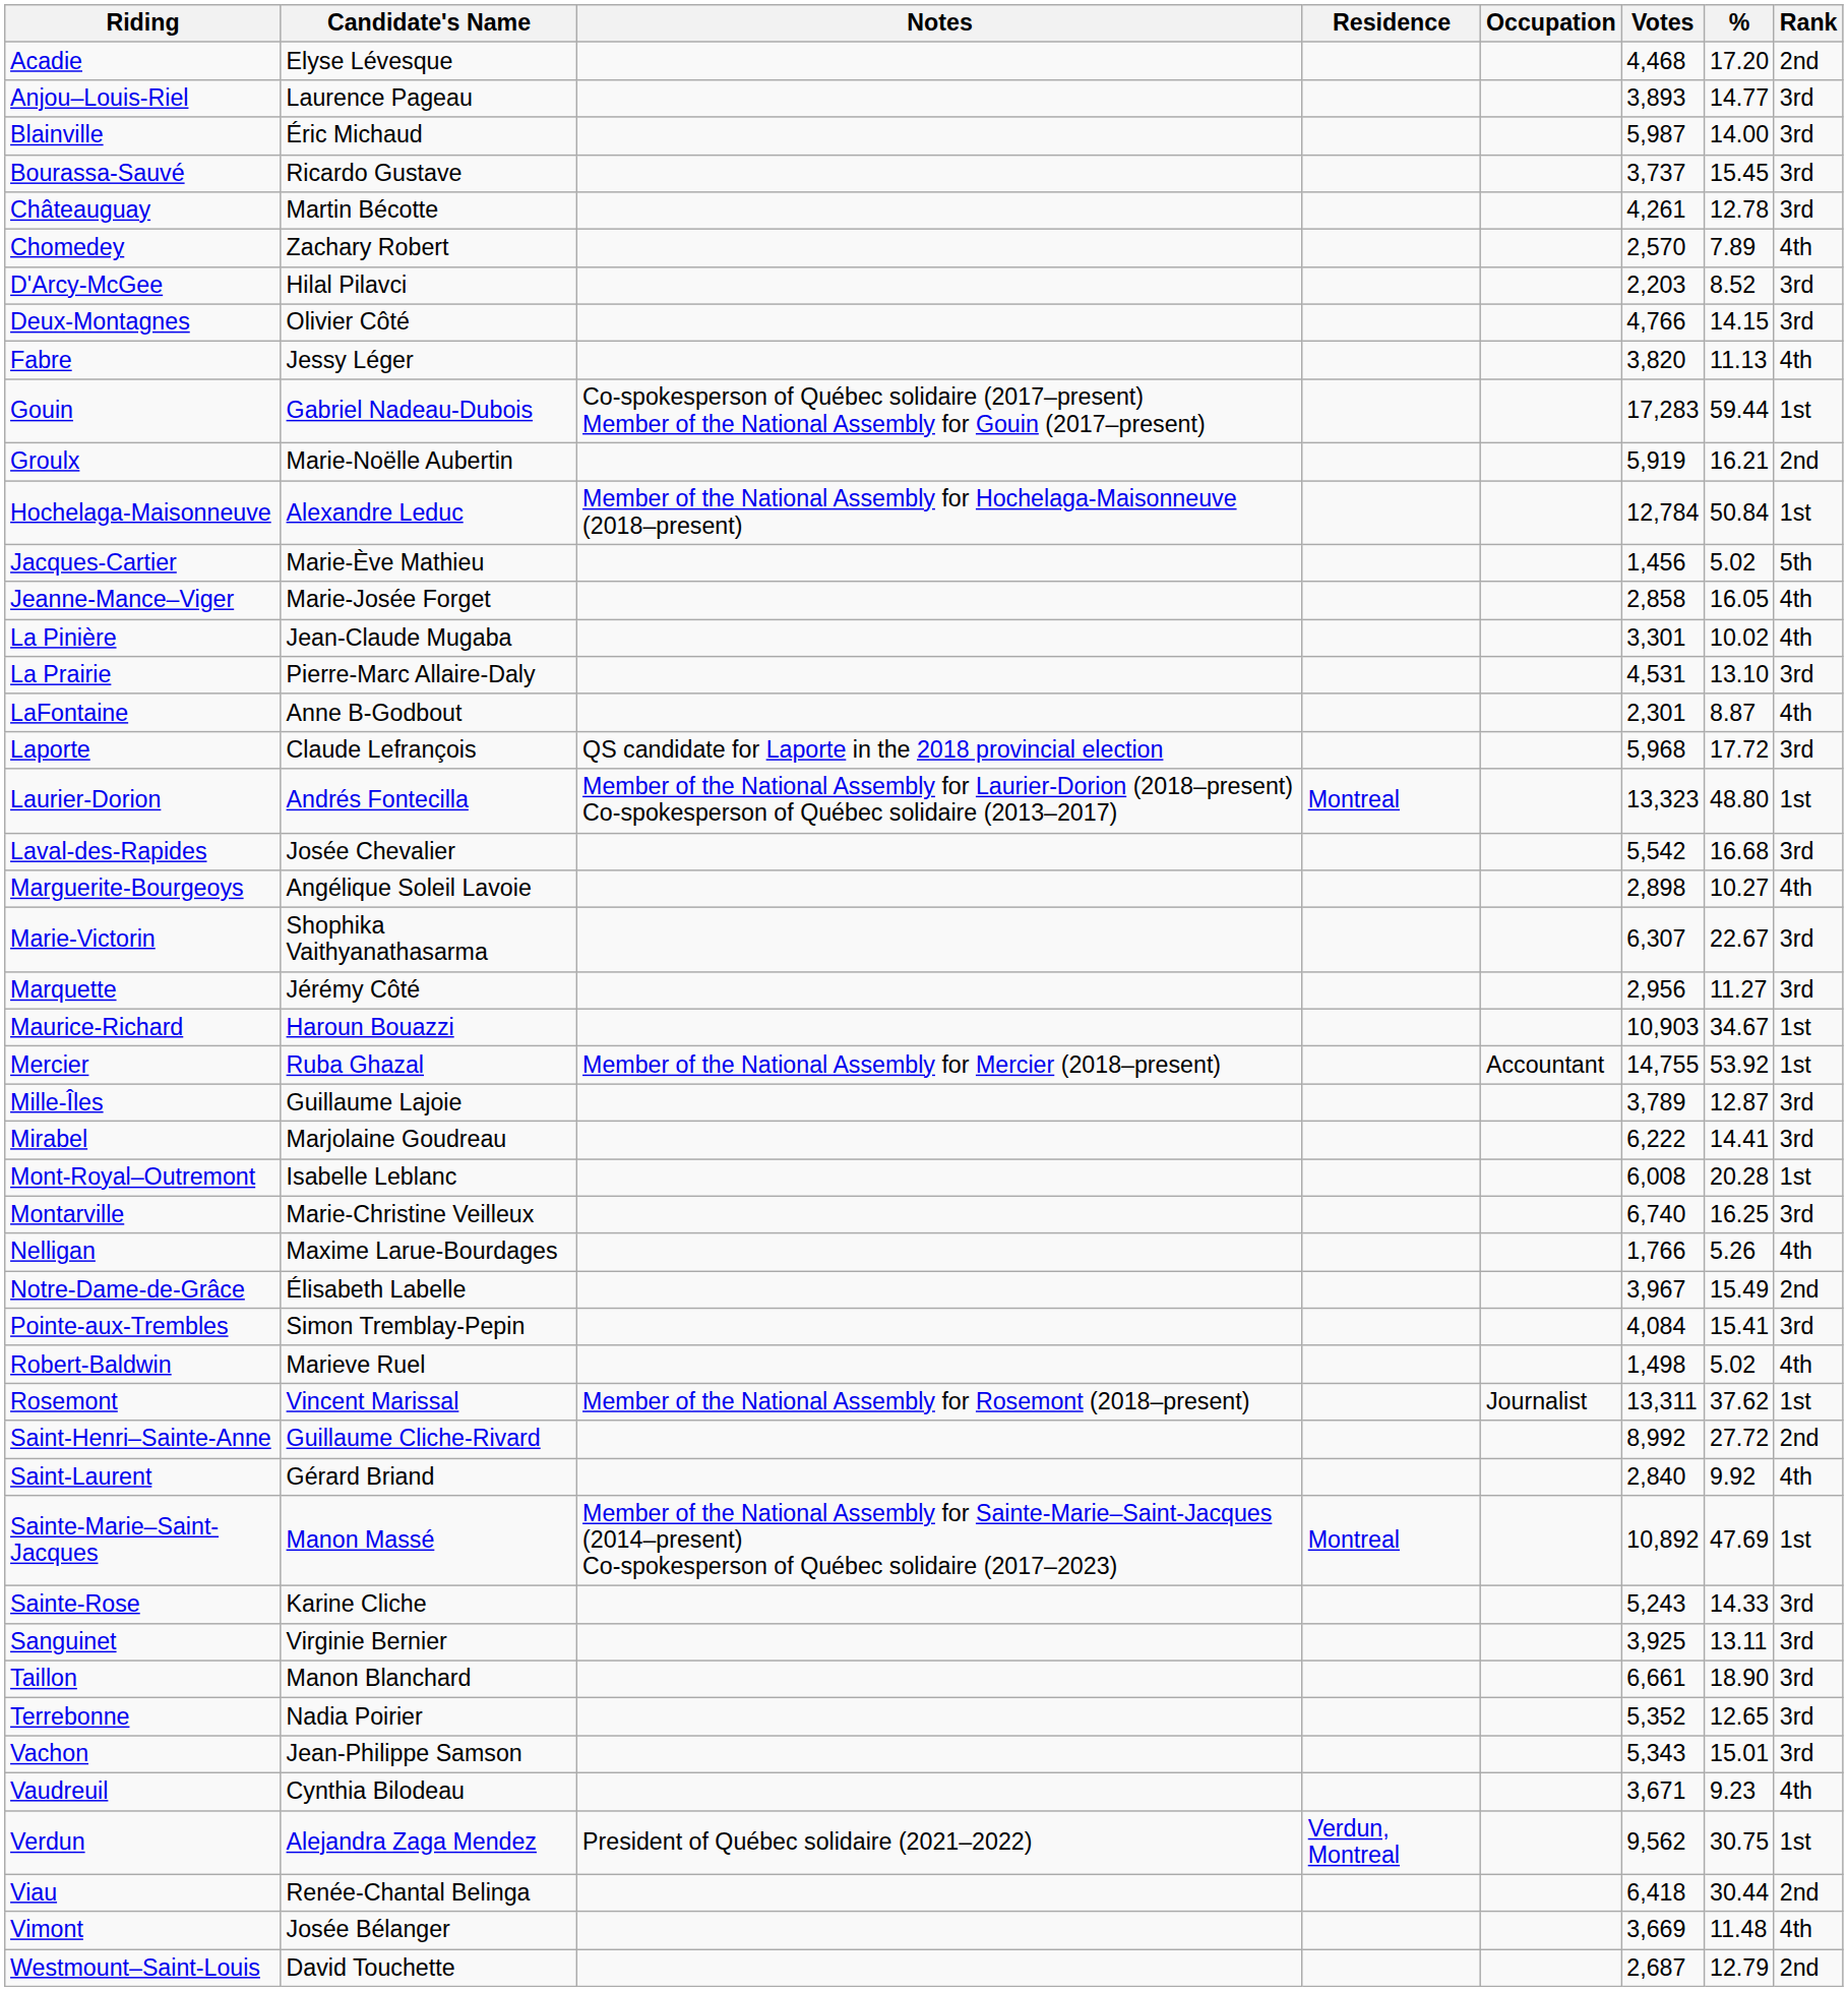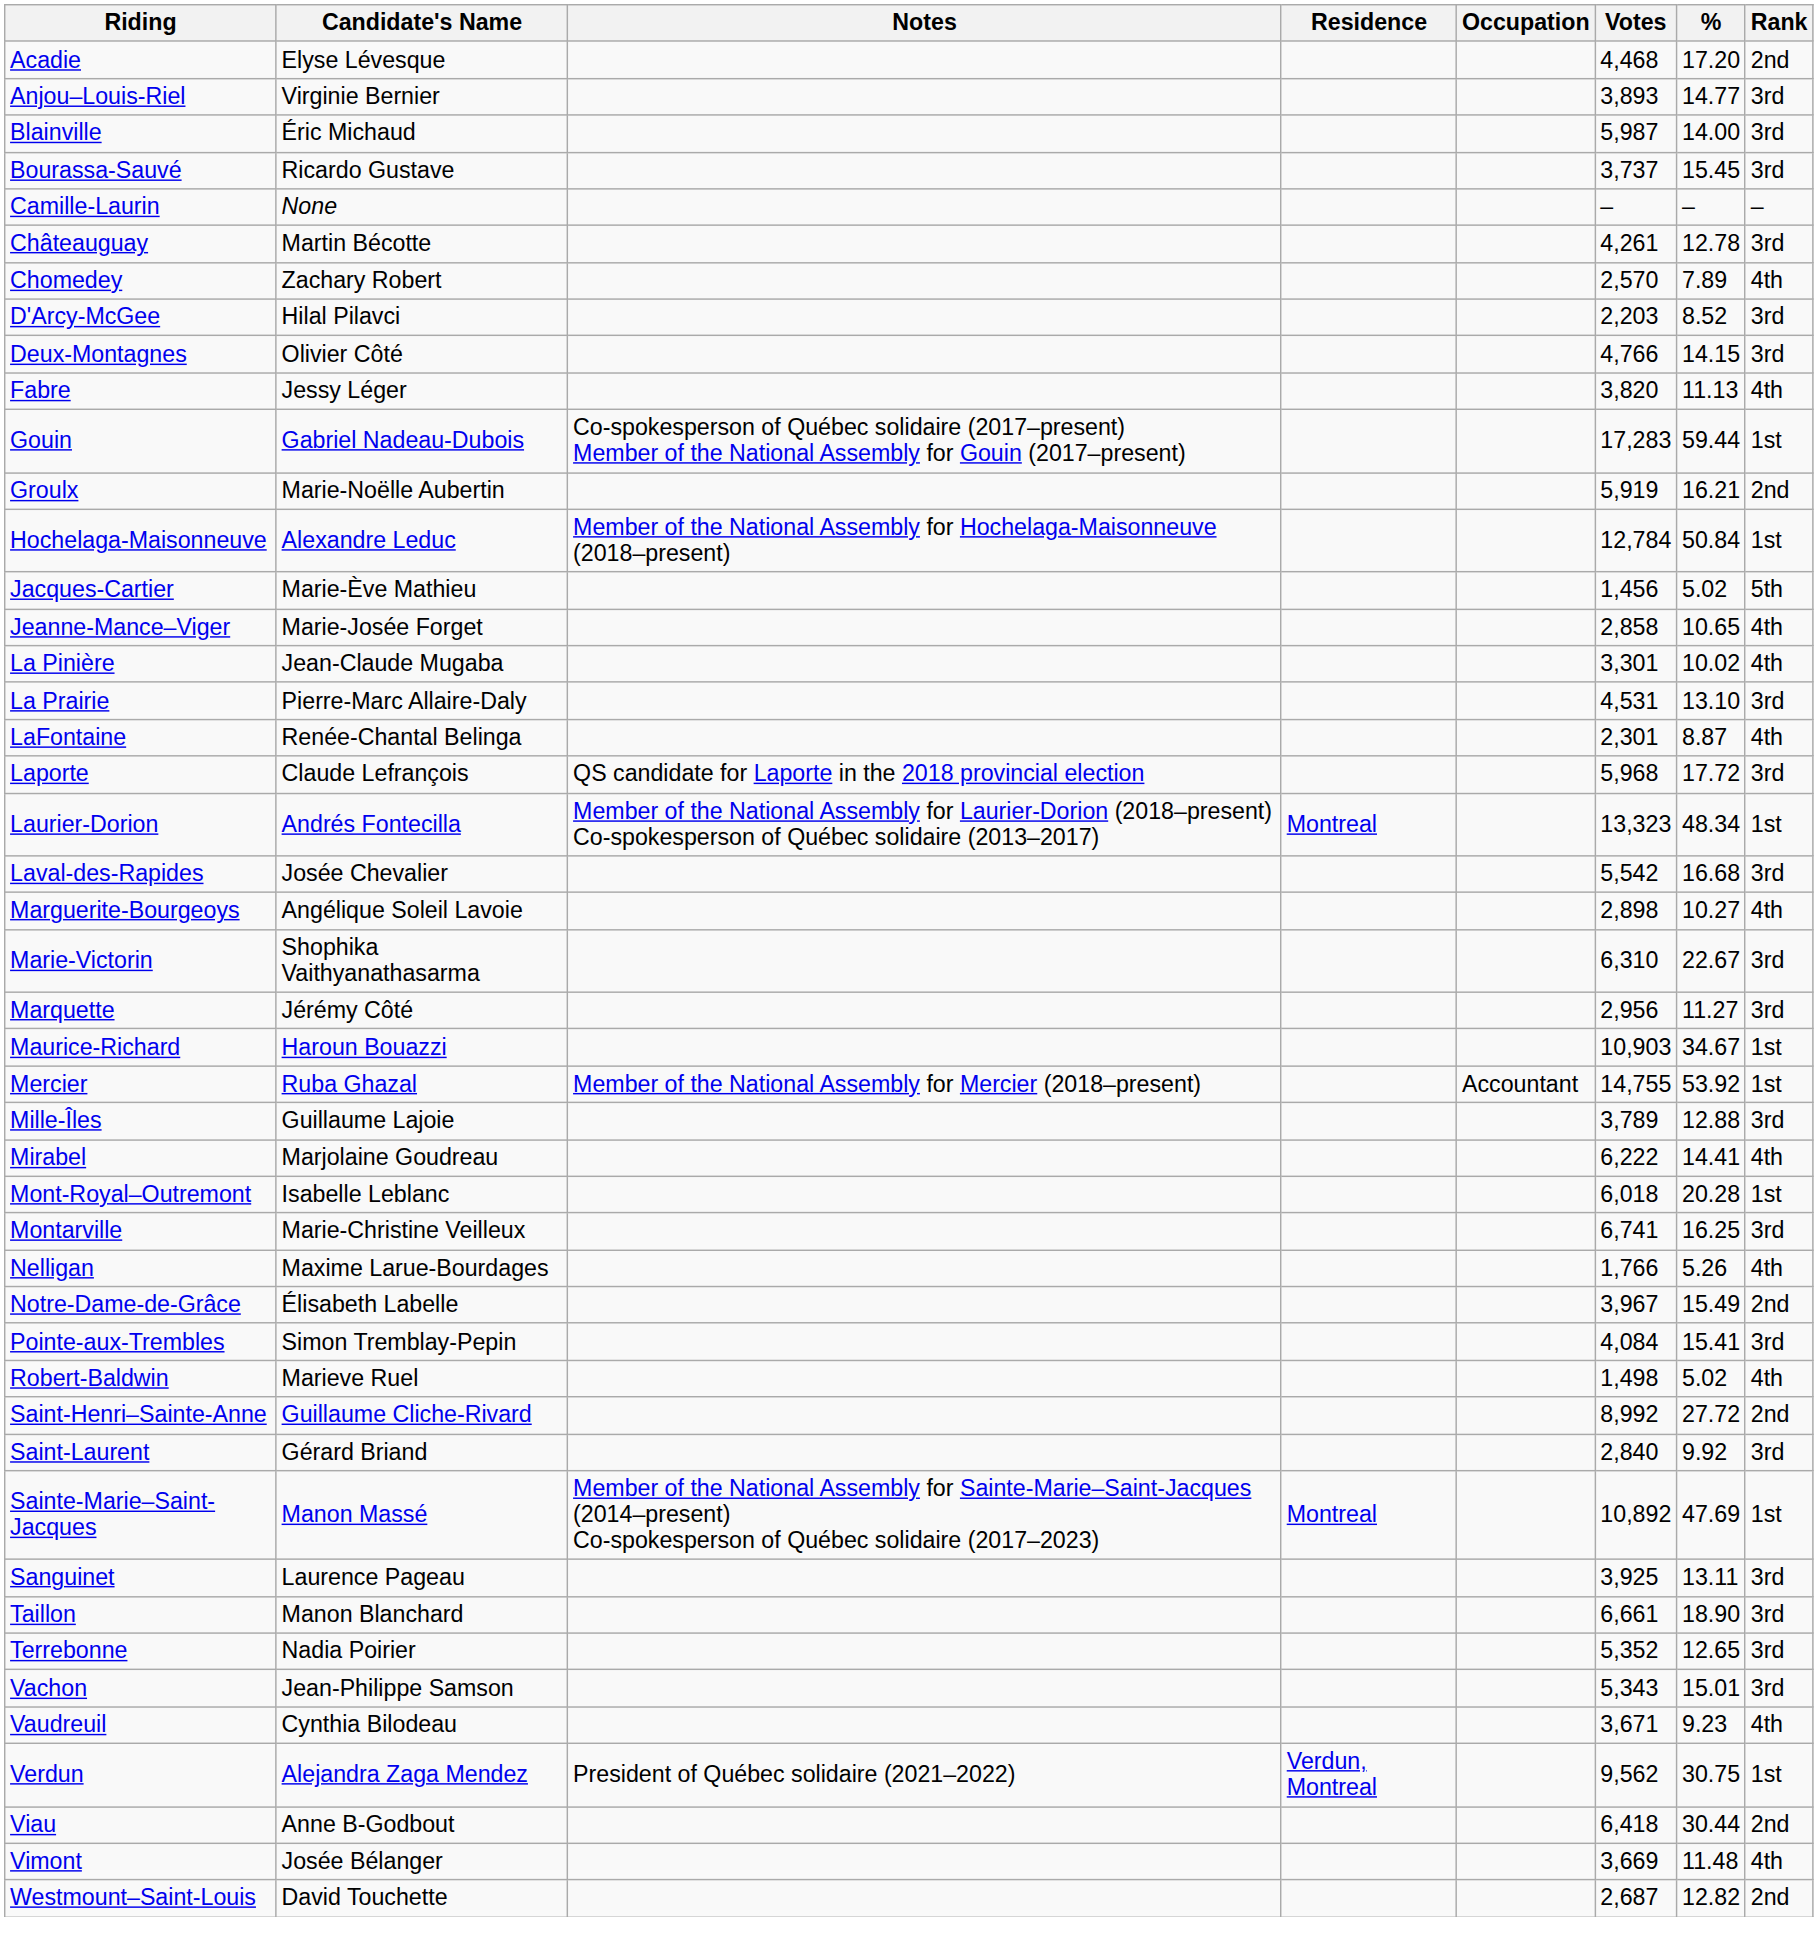Anjou–Louis-Riel | Candidate's Name: Laurence Pageau -> Virginie Bernier
+ row: Camille-Laurin | None | – | – | –
Jeanne-Mance–Viger | %: 16.05 -> 10.65
LaFontaine | Candidate's Name: Anne B-Godbout -> Renée-Chantal Belinga
Laurier-Dorion | %: 48.80 -> 48.34
Marie-Victorin | Votes: 6,307 -> 6,310
Mille-Îles | %: 12.87 -> 12.88
Mirabel | Rank: 3rd -> 4th
Mont-Royal–Outremont | Votes: 6,008 -> 6,018
Montarville | Votes: 6,740 -> 6,741
- row: Rosemont | Vincent Marissal | Member of the National Assembly for Rosemont (2018–present) | Journalist | 13,311 | 37.62 | 1st
Saint-Laurent | Rank: 4th -> 3rd
- row: Sainte-Rose | Karine Cliche | 5,243 | 14.33 | 3rd
Sanguinet | Candidate's Name: Virginie Bernier -> Laurence Pageau
Viau | Candidate's Name: Renée-Chantal Belinga -> Anne B-Godbout
Westmount–Saint-Louis | %: 12.79 -> 12.82
